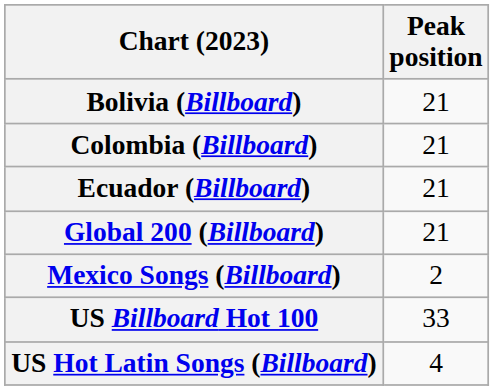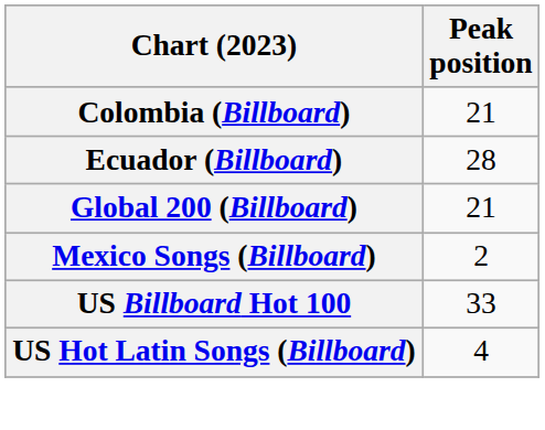- row: Bolivia (Billboard) | 21
Ecuador (Billboard) | Peak position: 21 -> 28
